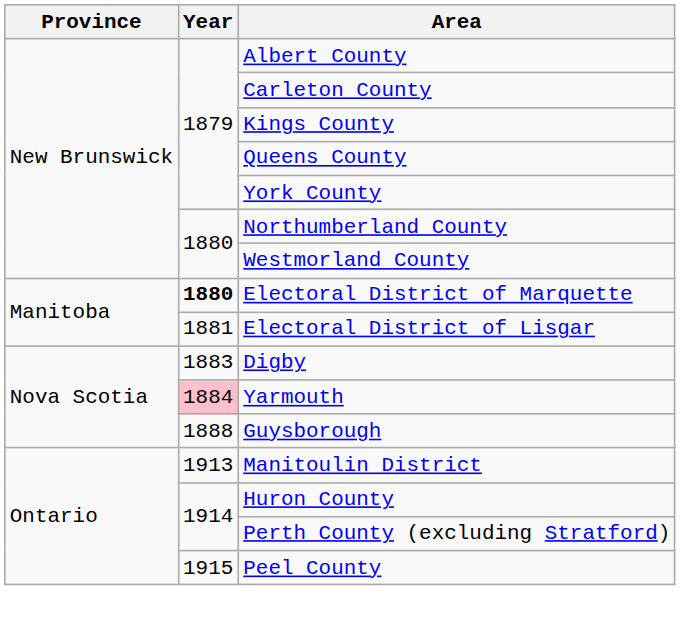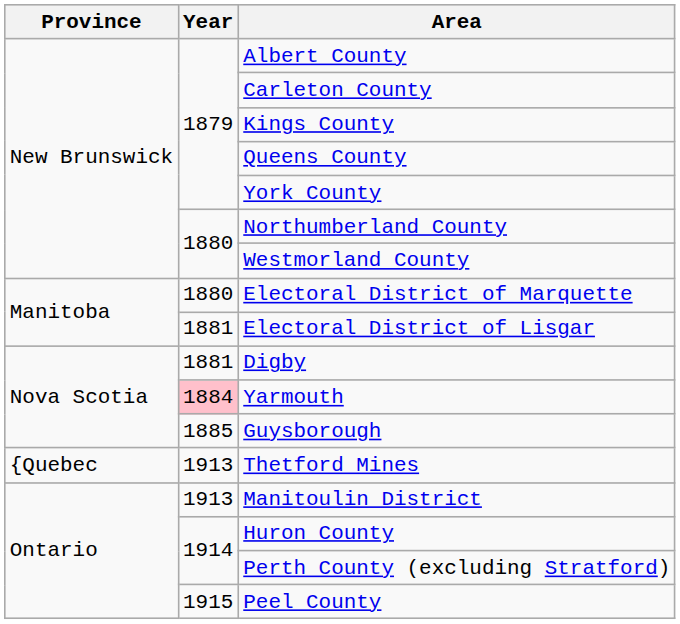Electoral District of Marquette | Year: bold -> normal
Digby | Year: 1883 -> 1881
Guysborough | Year: 1888 -> 1885
+ row: {Quebec | 1913 | Thetford Mines
